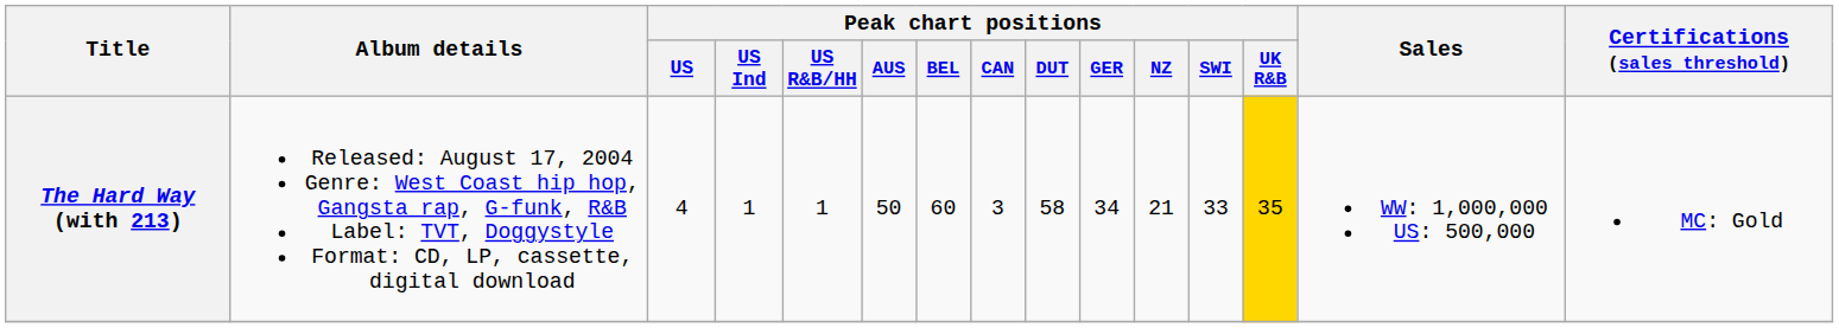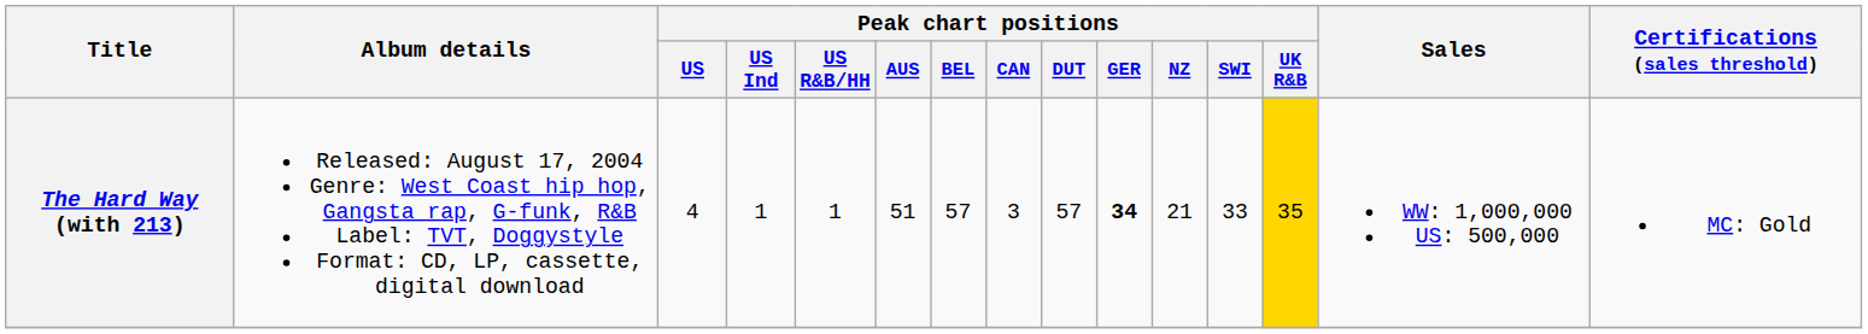The Hard Way (with 213) | Peak chart positions / AUS: 50 -> 51
The Hard Way (with 213) | Peak chart positions / BEL: 60 -> 57
The Hard Way (with 213) | Peak chart positions / DUT: 58 -> 57
The Hard Way (with 213) | Peak chart positions / GER: normal -> bold
